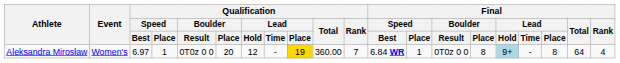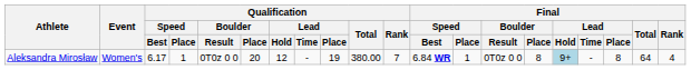Aleksandra Mirosław | Qualification / Speed / Best: 6.97 -> 6.17
Aleksandra Mirosław | Qualification / Lead / Place: gold background -> no background
Aleksandra Mirosław | Qualification / Total: 360.00 -> 380.00
